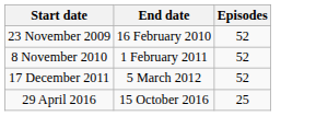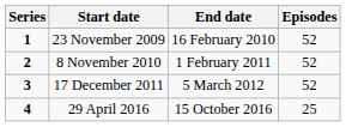+ column: Series | 1 | 2 | 3 | 4
